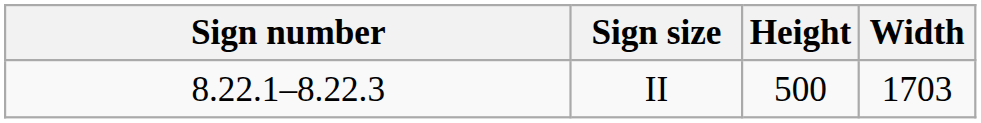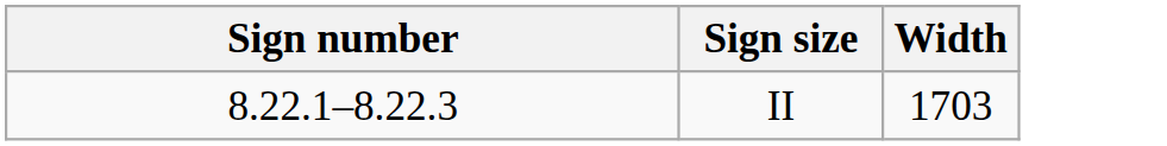- column: Height | 500
